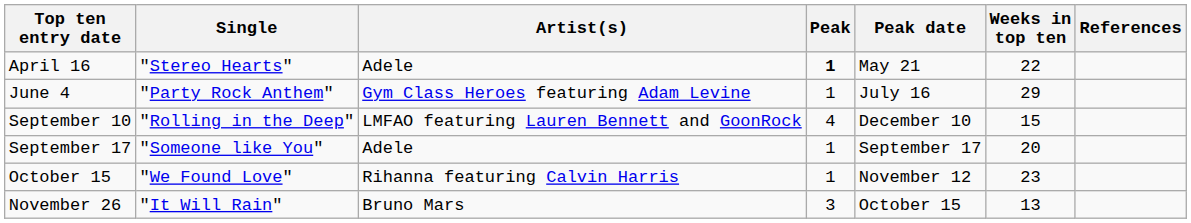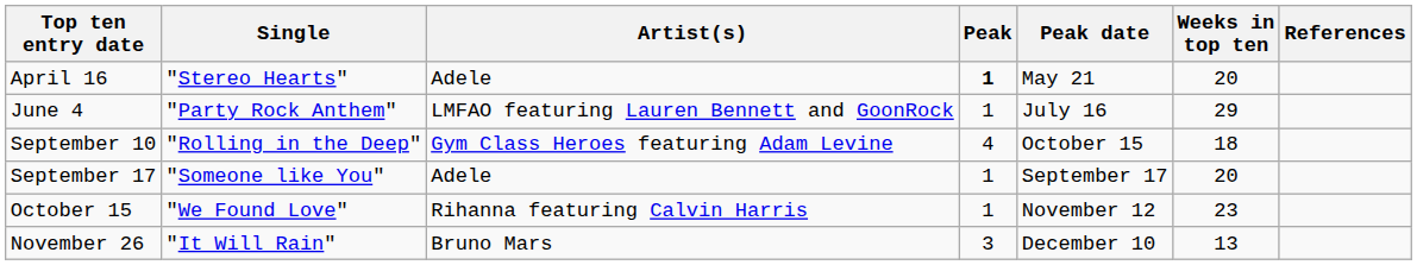April 16 | Weeks in top ten: 22 -> 20
June 4 | Artist(s): Gym Class Heroes featuring Adam Levine -> LMFAO featuring Lauren Bennett and GoonRock
September 10 | Artist(s): LMFAO featuring Lauren Bennett and GoonRock -> Gym Class Heroes featuring Adam Levine
September 10 | Peak date: December 10 -> October 15
September 10 | Weeks in top ten: 15 -> 18
November 26 | Peak date: October 15 -> December 10
